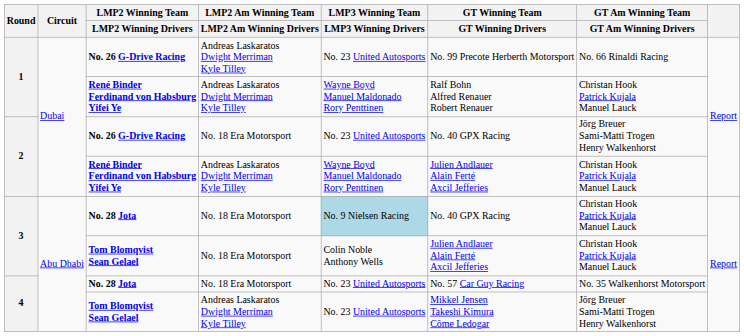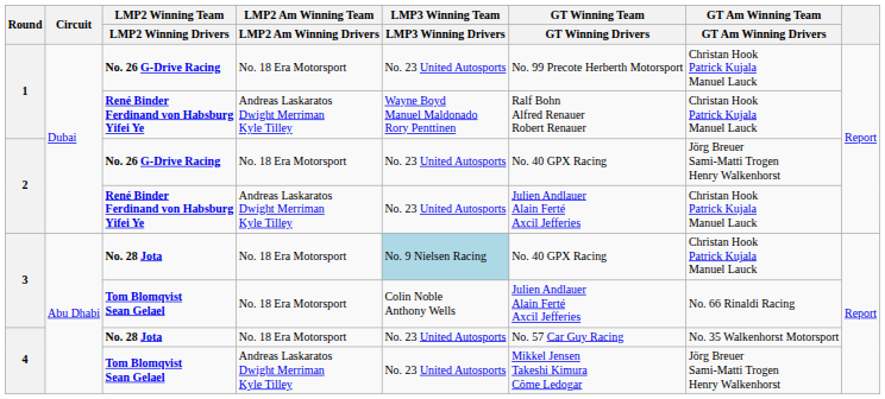1 / No. 26 G-Drive Racing | LMP2 Am Winning Team / LMP2 Am Winning Drivers: Andreas Laskaratos Dwight Merriman Kyle Tilley -> No. 18 Era Motorsport
1 / No. 26 G-Drive Racing | GT Am Winning Team / GT Am Winning Drivers: No. 66 Rinaldi Racing -> Christan Hook Patrick Kujala Manuel Lauck
2 / René Binder Ferdinand von Habsburg Yifei Ye | LMP3 Winning Team / LMP3 Winning Drivers: Wayne Boyd Manuel Maldonado Rory Penttinen -> No. 23 United Autosports
3 / Tom Blomqvist Sean Gelael | GT Am Winning Team / GT Am Winning Drivers: Christan Hook Patrick Kujala Manuel Lauck -> No. 66 Rinaldi Racing
